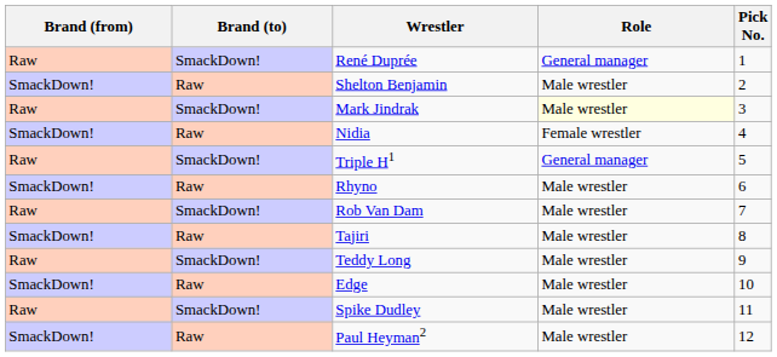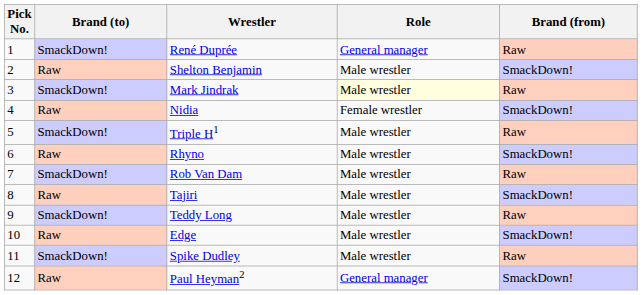columns swapped: Pick No. <-> Brand (from)
Triple H1 | Role: General manager -> Male wrestler
Paul Heyman2 | Role: Male wrestler -> General manager
